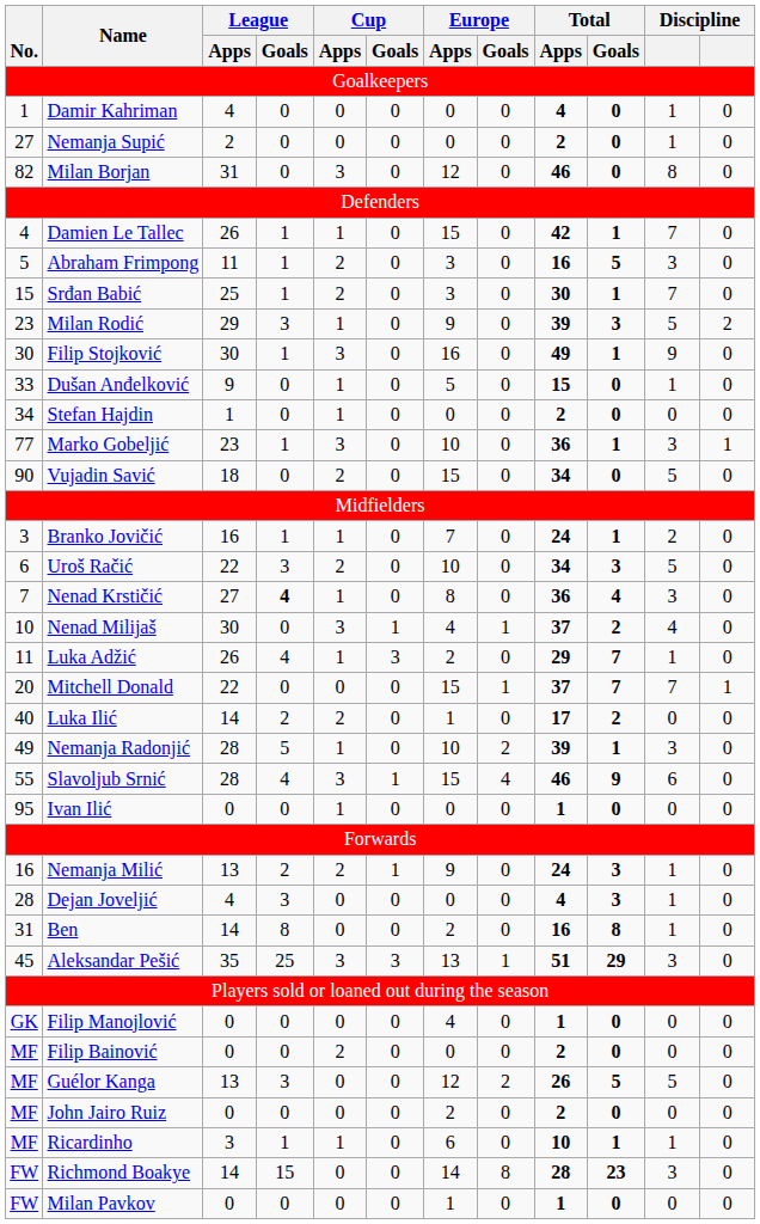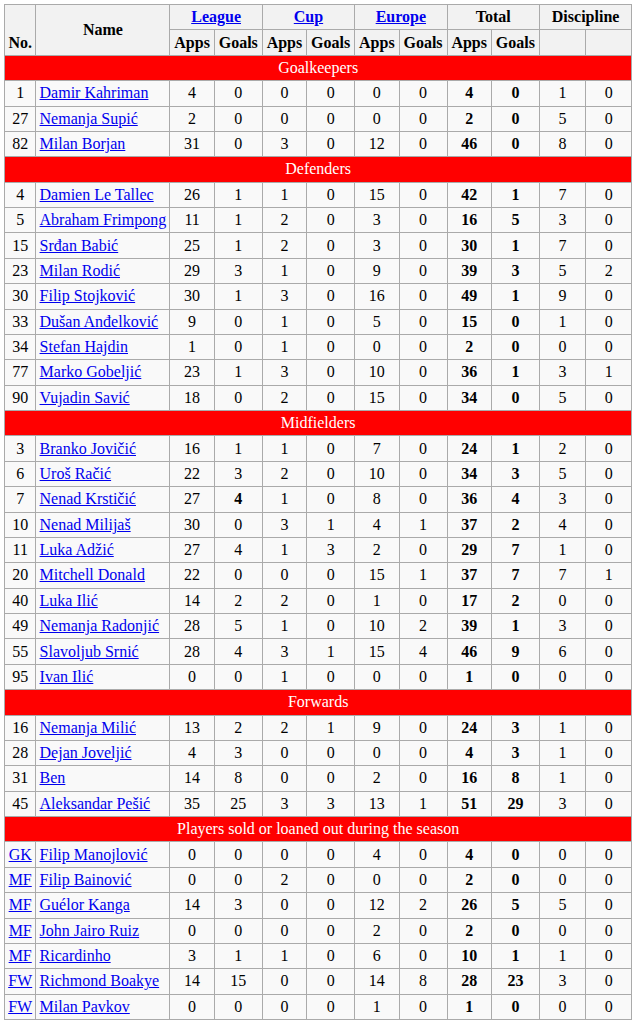Nemanja Supić | column 11: 1 -> 5
Luka Adžić | League / Apps: 26 -> 27
Filip Manojlović | Total / Apps: 1 -> 4
Guélor Kanga | League / Apps: 13 -> 14
